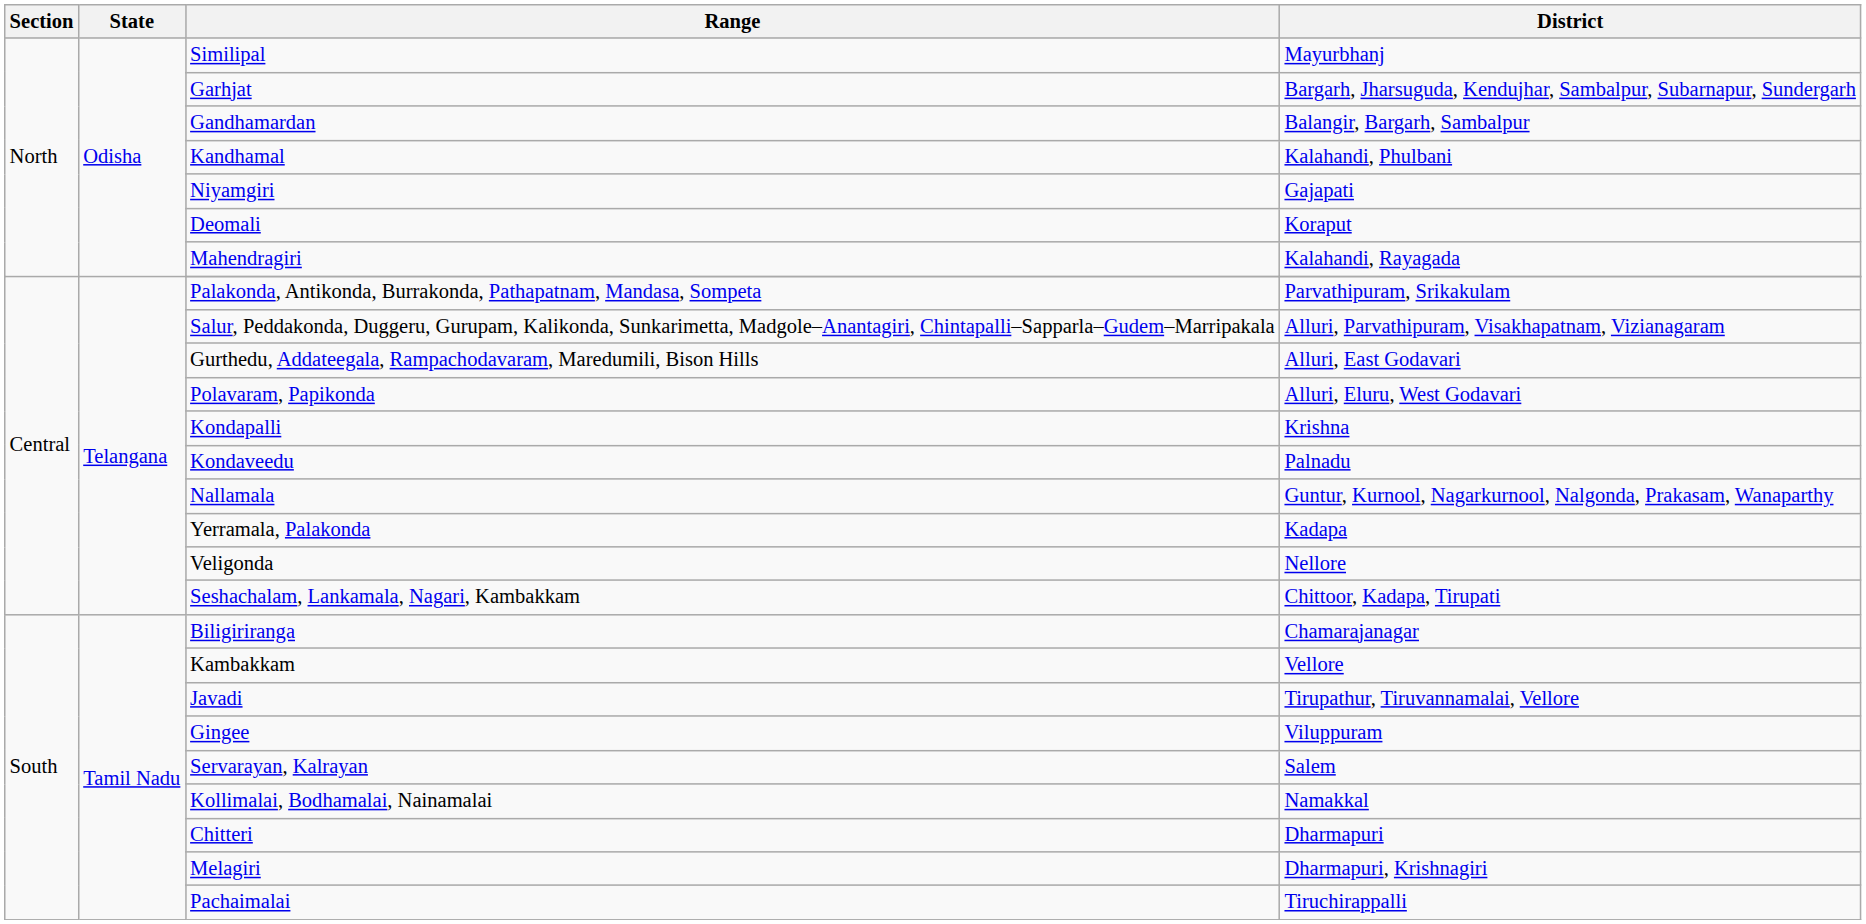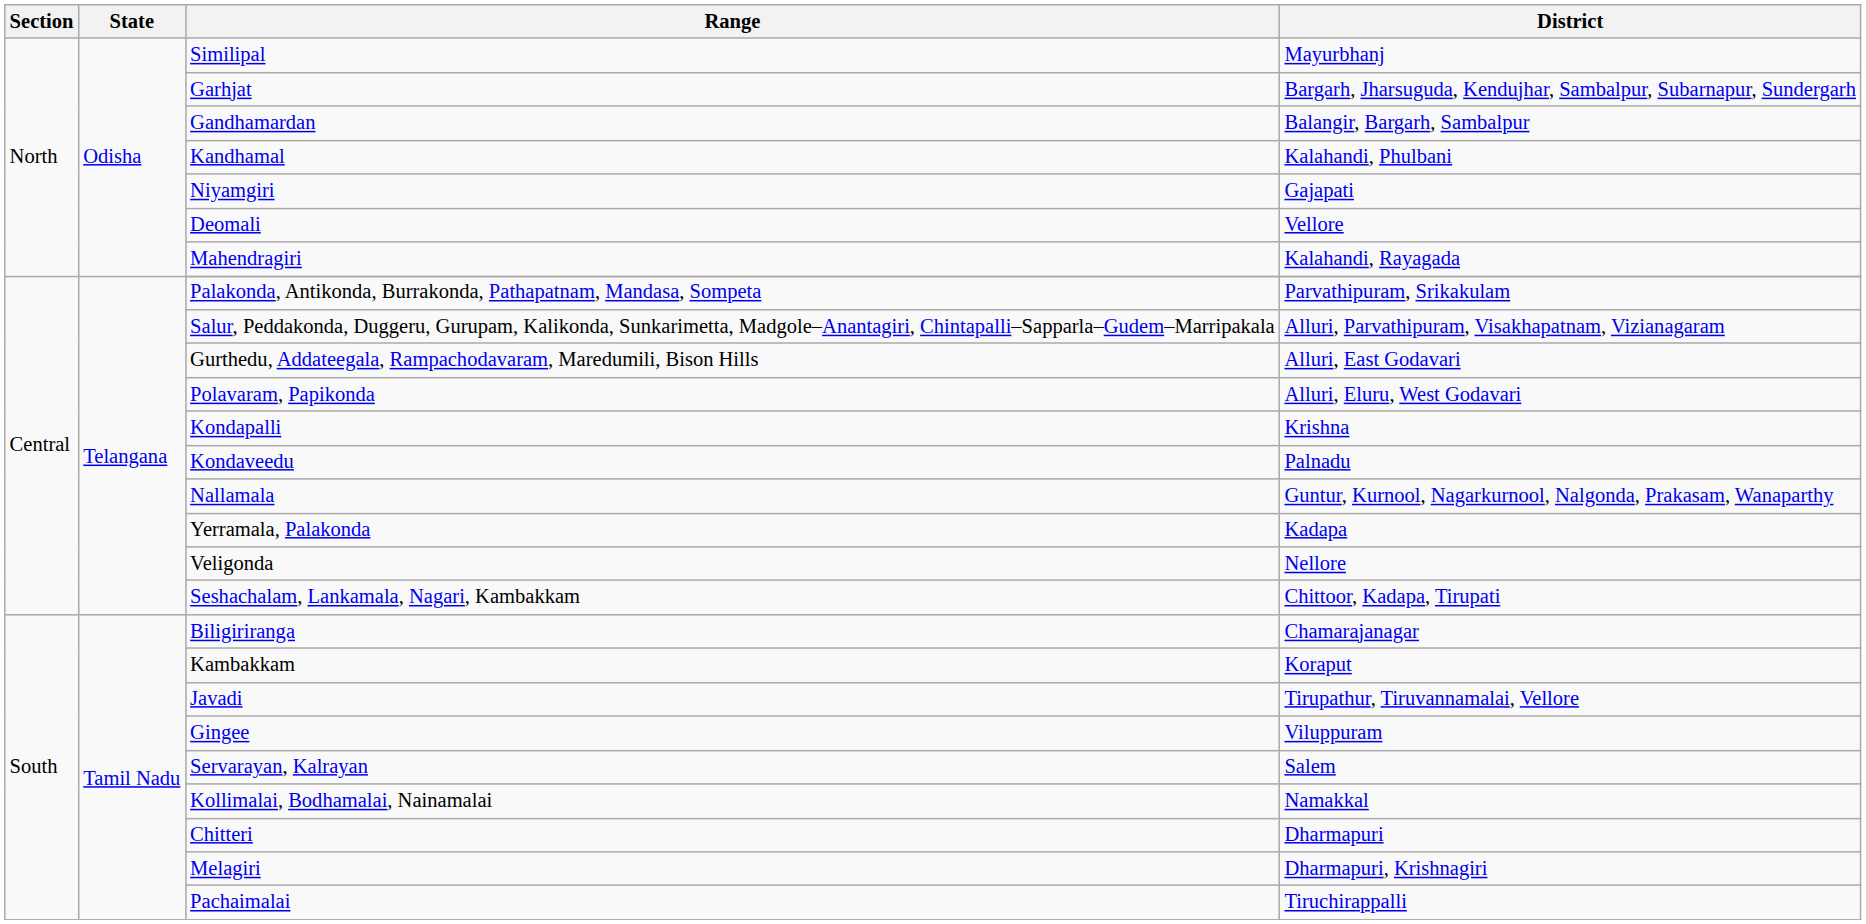Deomali | District: Koraput -> Vellore
Kambakkam | District: Vellore -> Koraput
